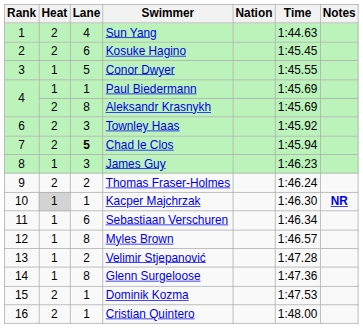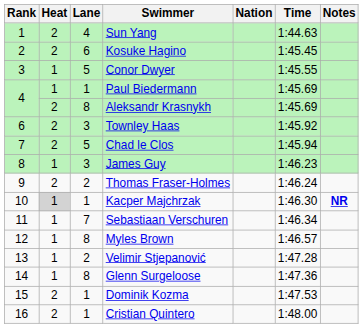Chad le Clos | Lane: bold -> normal
Sebastiaan Verschuren | Lane: 6 -> 7
